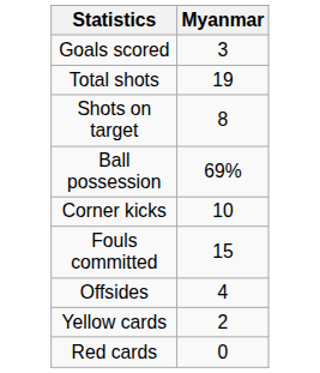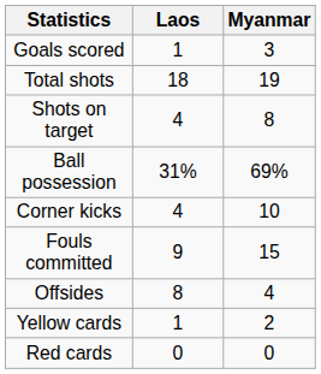+ column: Laos | 1 | 18 | 4 | 31% | 4 | 9 | 8 | 1 | 0
